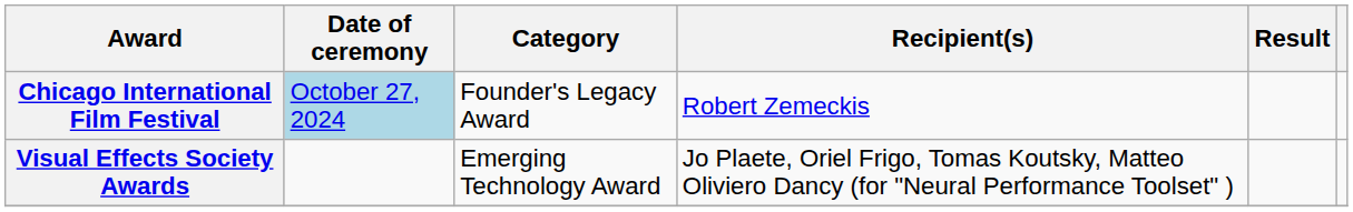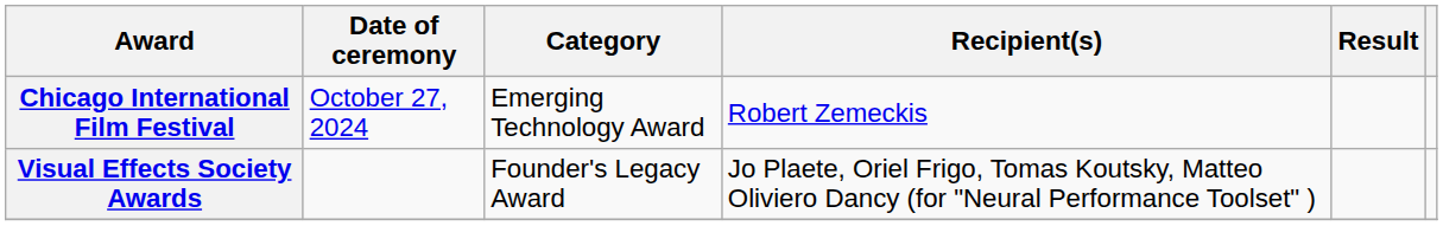Chicago International Film Festival | Date of ceremony: lightblue background -> no background
Chicago International Film Festival | Category: Founder's Legacy Award -> Emerging Technology Award
Visual Effects Society Awards | Category: Emerging Technology Award -> Founder's Legacy Award
